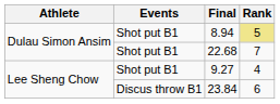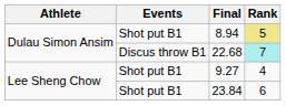22.68 | Events: Shot put B1 -> Discus throw B1
22.68 | Rank: no background -> paleturquoise background
23.84 | Events: Discus throw B1 -> Shot put B1
